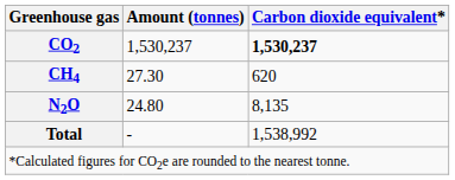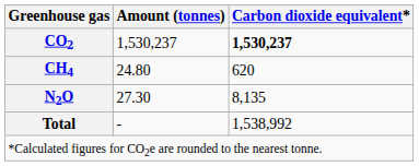CH4 | Amount (tonnes): 27.30 -> 24.80
N2O | Amount (tonnes): 24.80 -> 27.30
